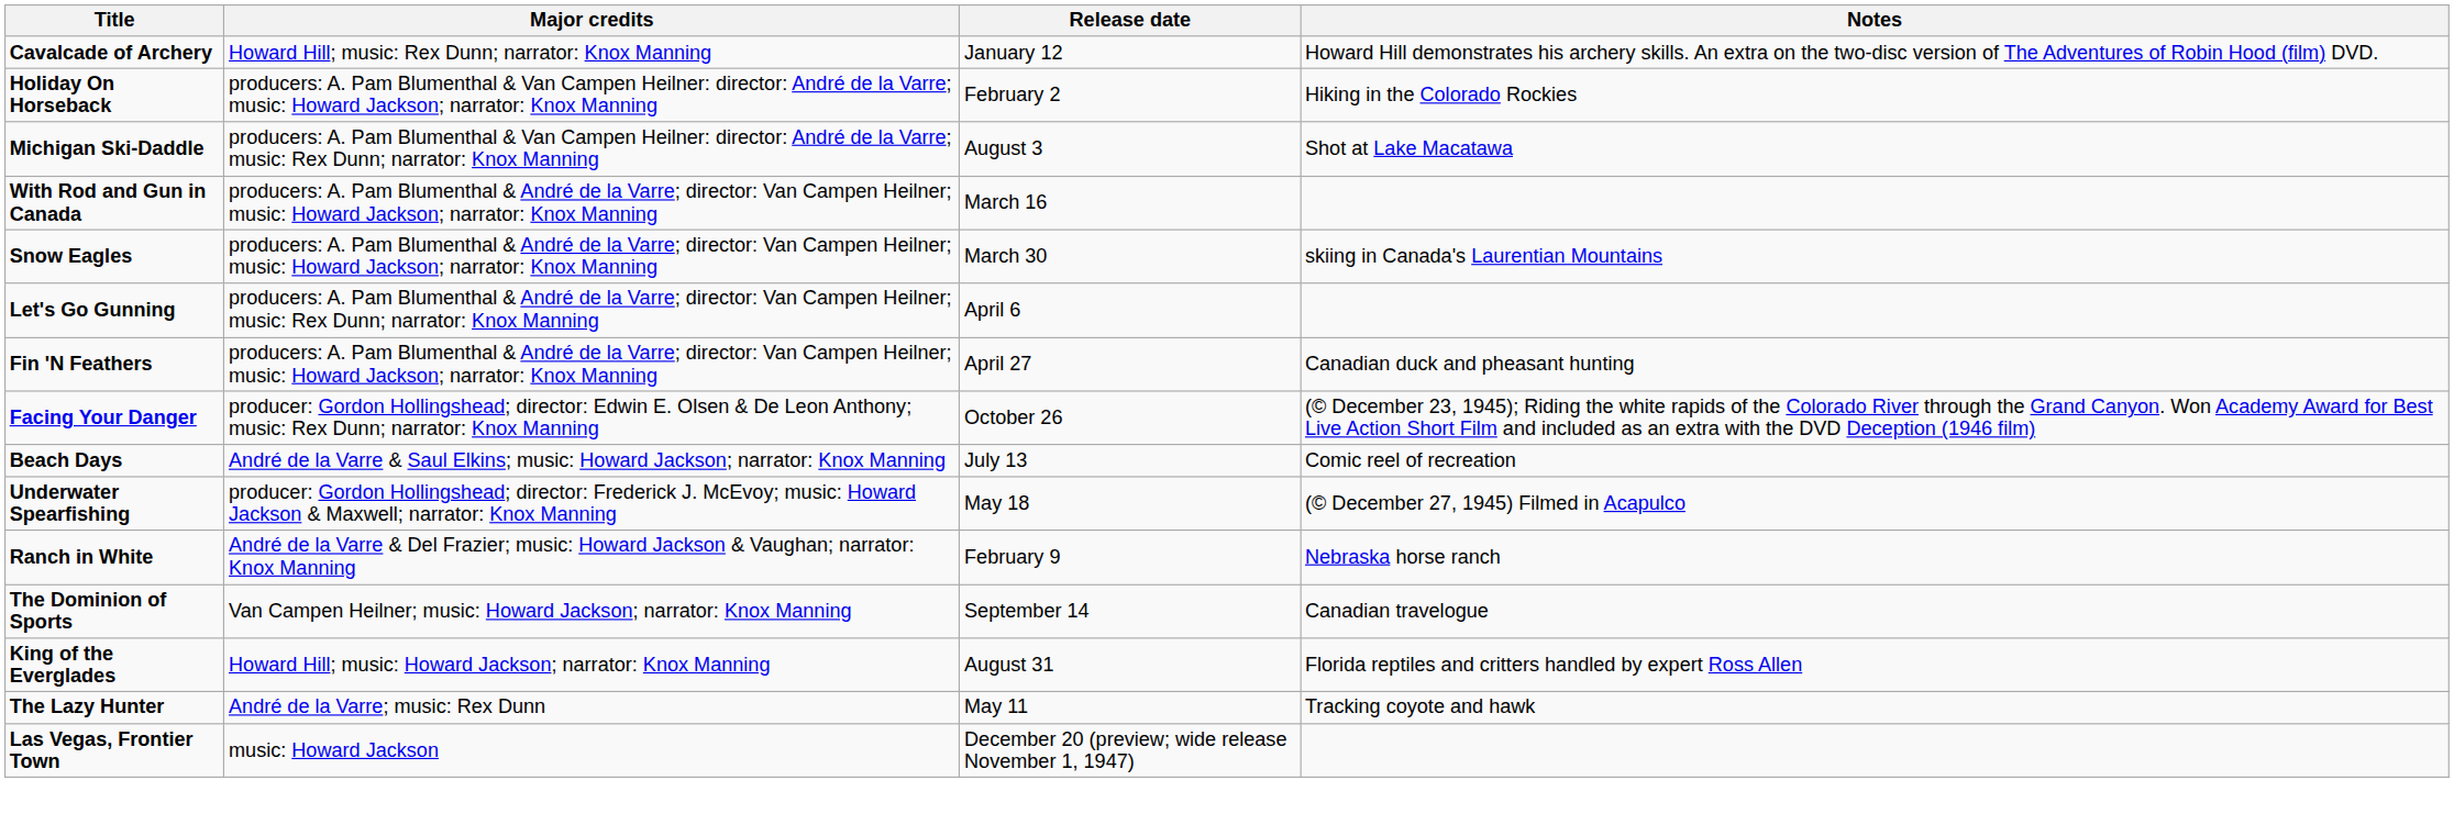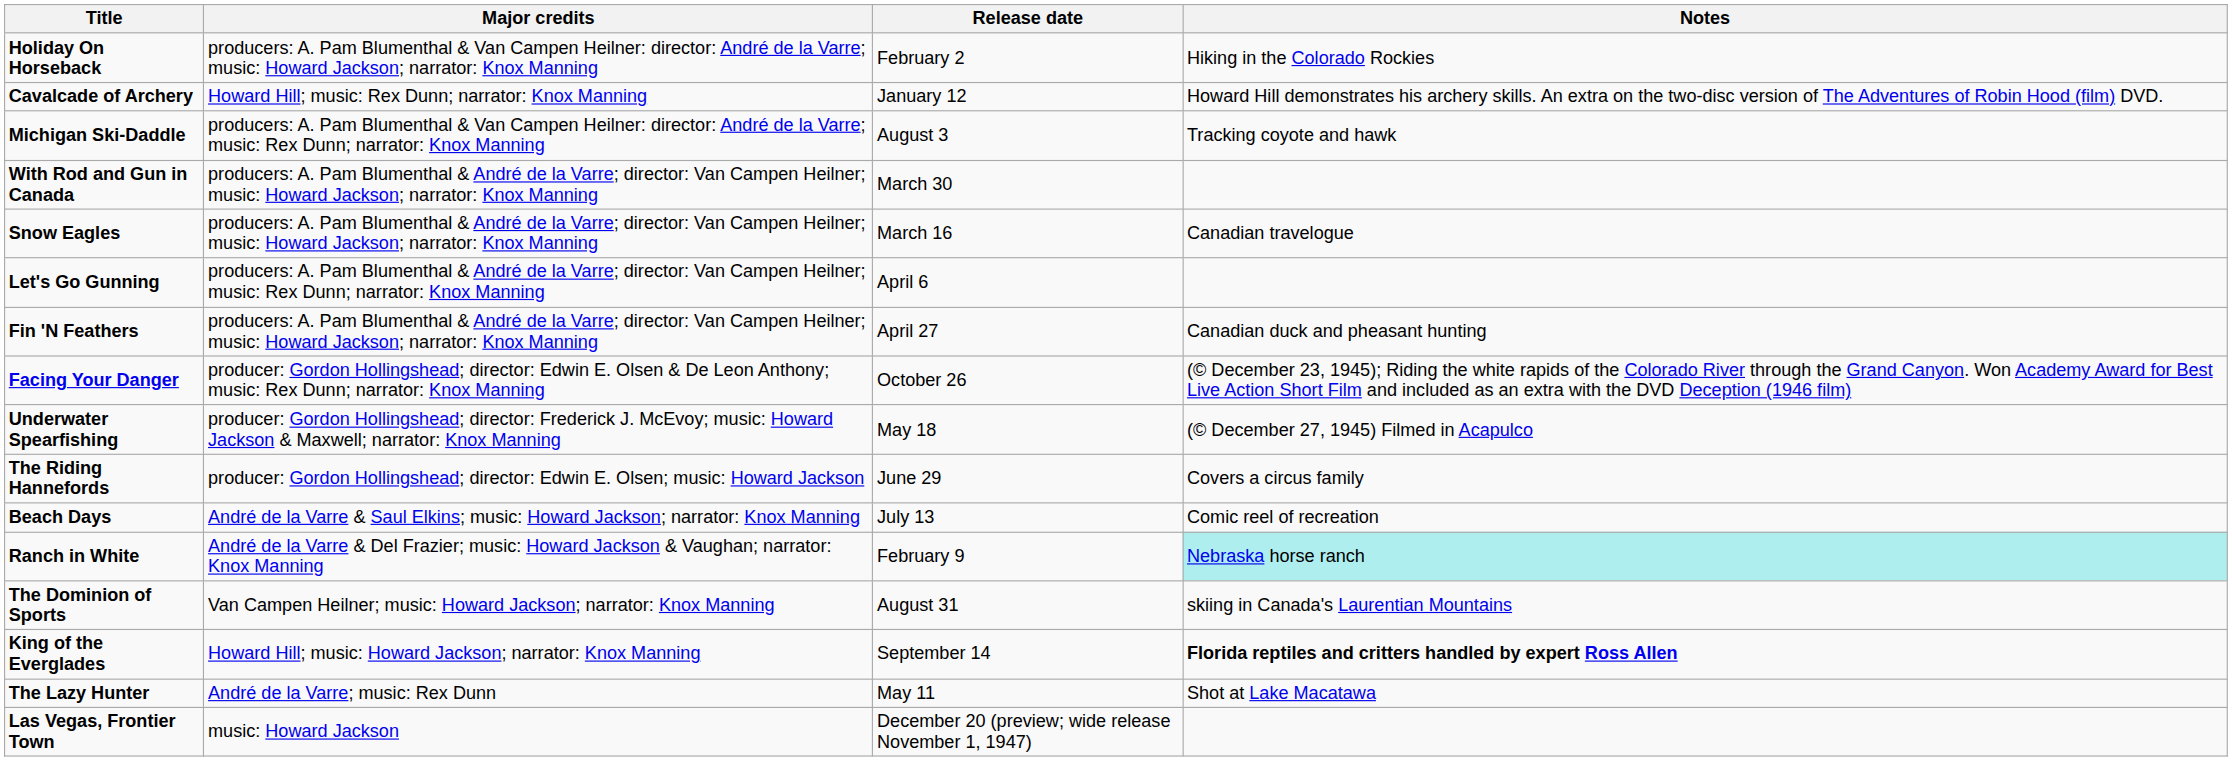rows swapped: Cavalcade of Archery <-> Holiday On Horseback
Michigan Ski-Daddle | Notes: Shot at Lake Macatawa -> Tracking coyote and hawk
With Rod and Gun in Canada | Release date: March 16 -> March 30
Snow Eagles | Release date: March 30 -> March 16
Snow Eagles | Notes: skiing in Canada's Laurentian Mountains -> Canadian travelogue
rows swapped: Underwater Spearfishing <-> Beach Days
+ row: The Riding Hannefords | producer: Gordon Hollingshead; director: Edwin E. Olsen; music: Howard Jackson | June 29 | Covers a circus family
Ranch in White | Notes: no background -> paleturquoise background
The Dominion of Sports | Release date: September 14 -> August 31
The Dominion of Sports | Notes: Canadian travelogue -> skiing in Canada's Laurentian Mountains
King of the Everglades | Release date: August 31 -> September 14
King of the Everglades | Notes: normal -> bold
The Lazy Hunter | Notes: Tracking coyote and hawk -> Shot at Lake Macatawa
